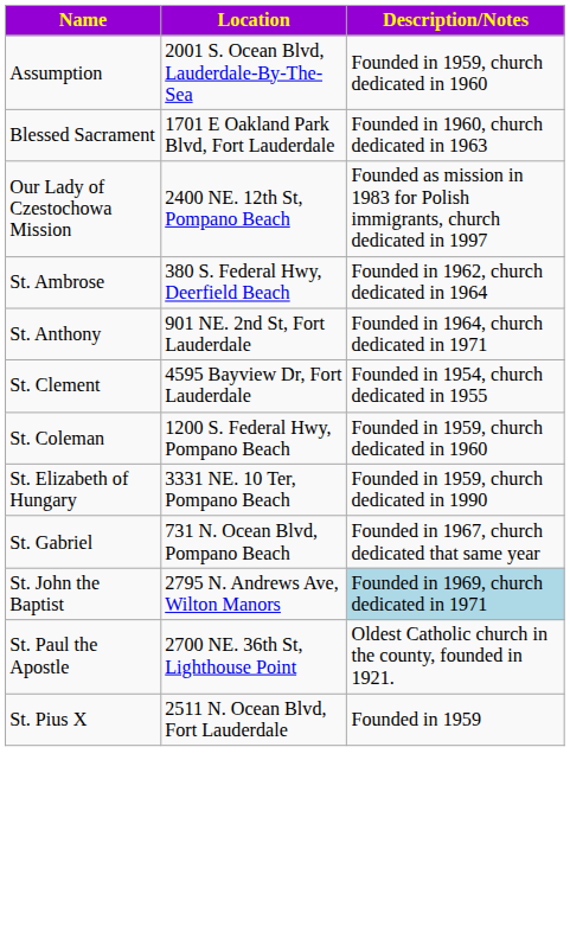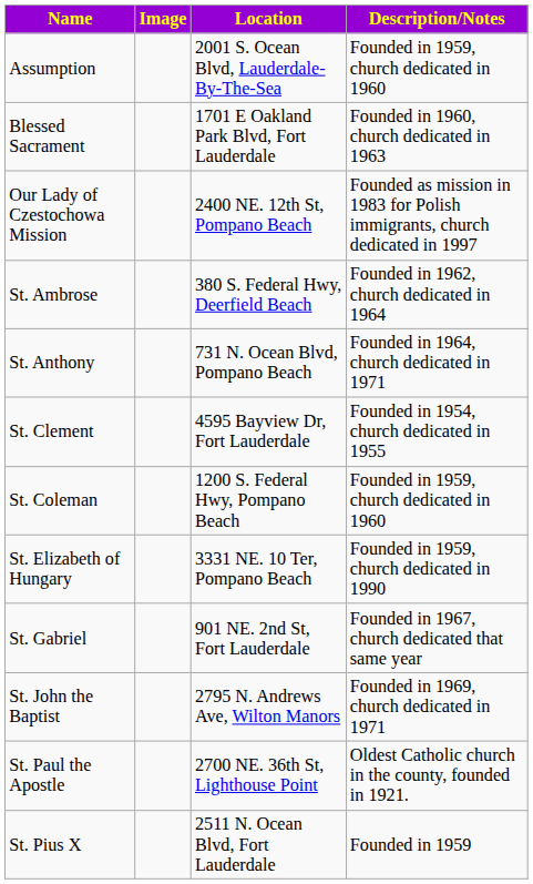+ column: Image
St. Anthony | Location: 901 NE. 2nd St, Fort Lauderdale -> 731 N. Ocean Blvd, Pompano Beach
St. Gabriel | Location: 731 N. Ocean Blvd, Pompano Beach -> 901 NE. 2nd St, Fort Lauderdale
St. John the Baptist | Description/Notes: lightblue background -> no background
